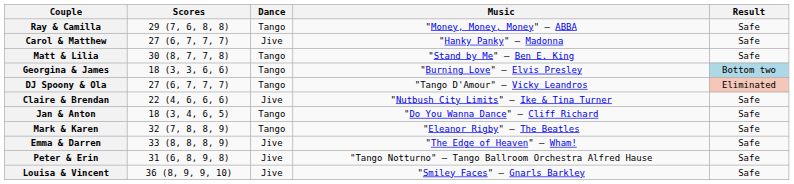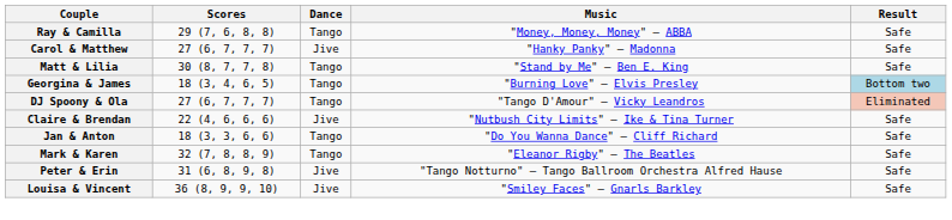Georgina & James | Scores: 18 (3, 3, 6, 6) -> 18 (3, 4, 6, 5)
Jan & Anton | Scores: 18 (3, 4, 6, 5) -> 18 (3, 3, 6, 6)
- row: Emma & Darren | 33 (8, 8, 8, 9) | Jive | "The Edge of Heaven" — Wham! | Safe
